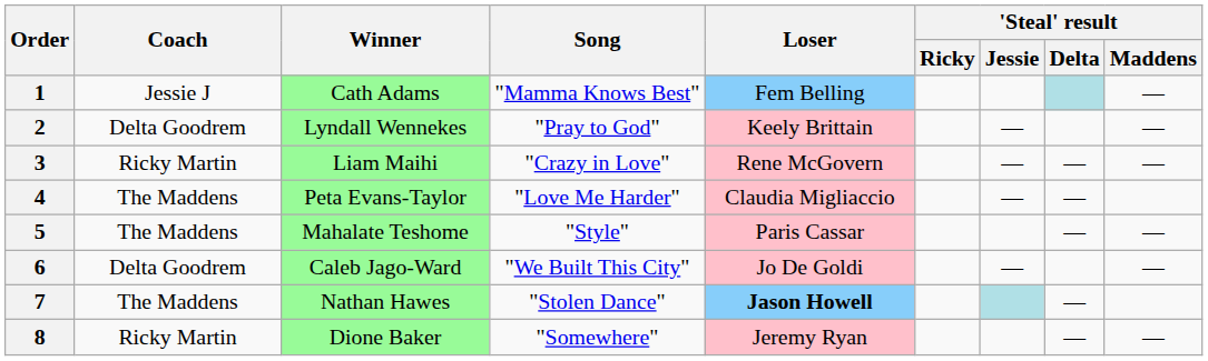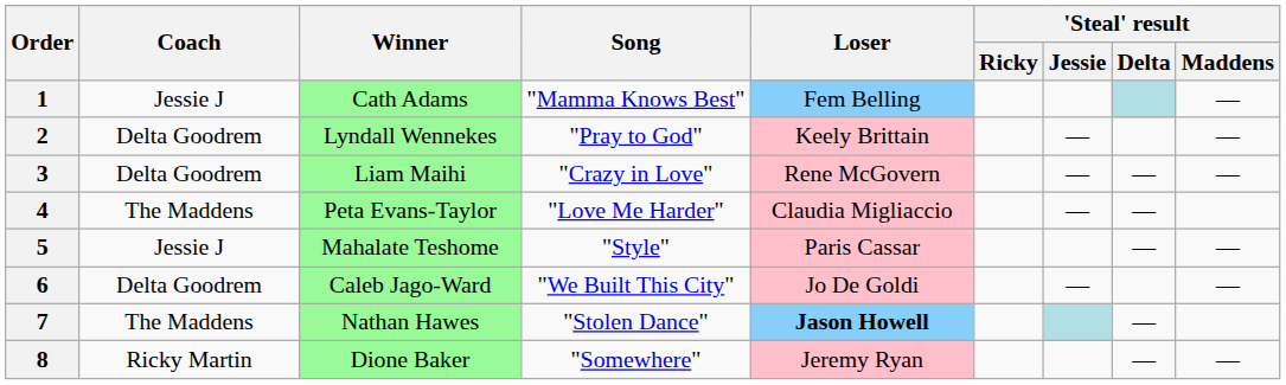3 | Coach: Ricky Martin -> Delta Goodrem
5 | Coach: The Maddens -> Jessie J
